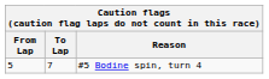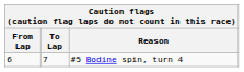#5 Bodine spin, turn 4 | From Lap: 5 -> 6
